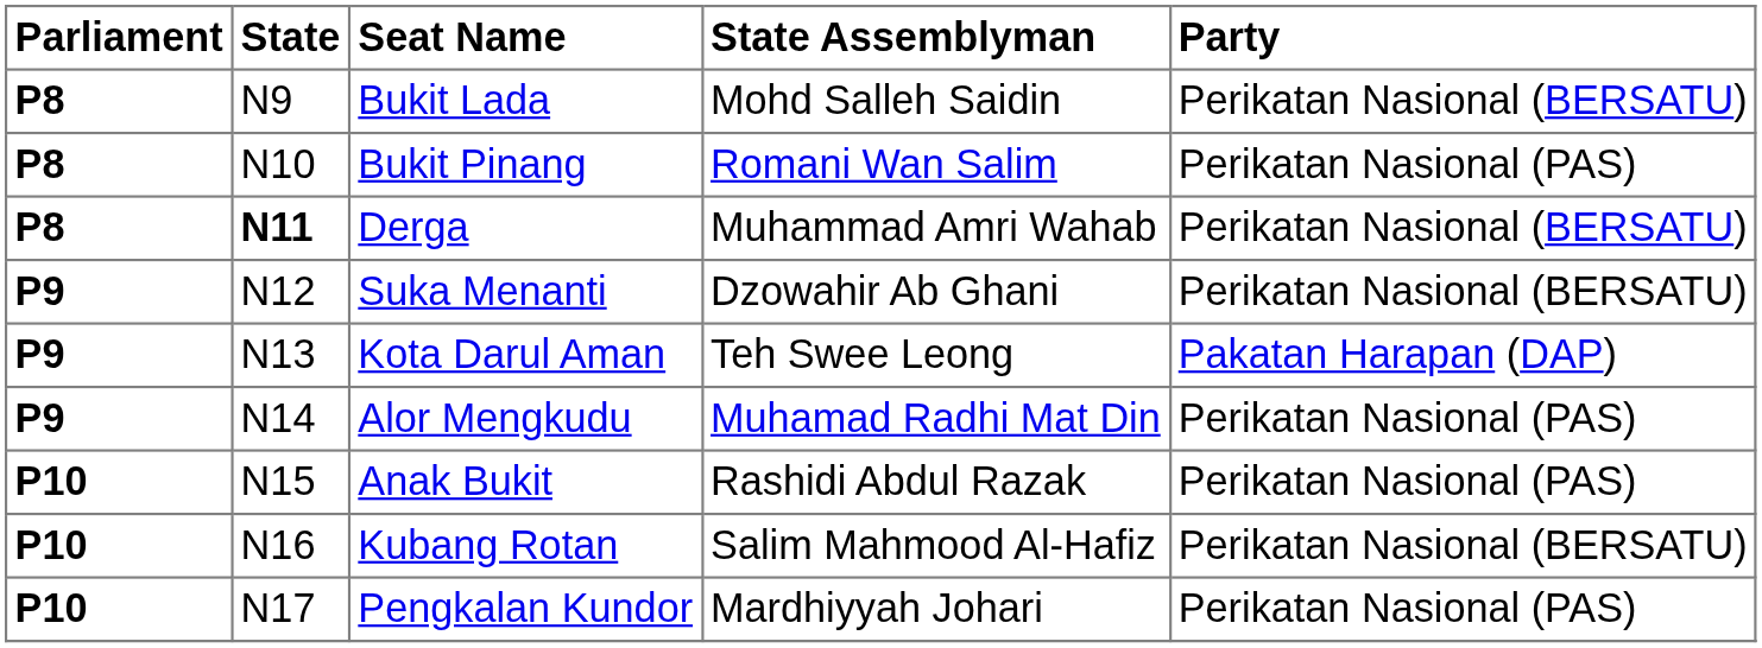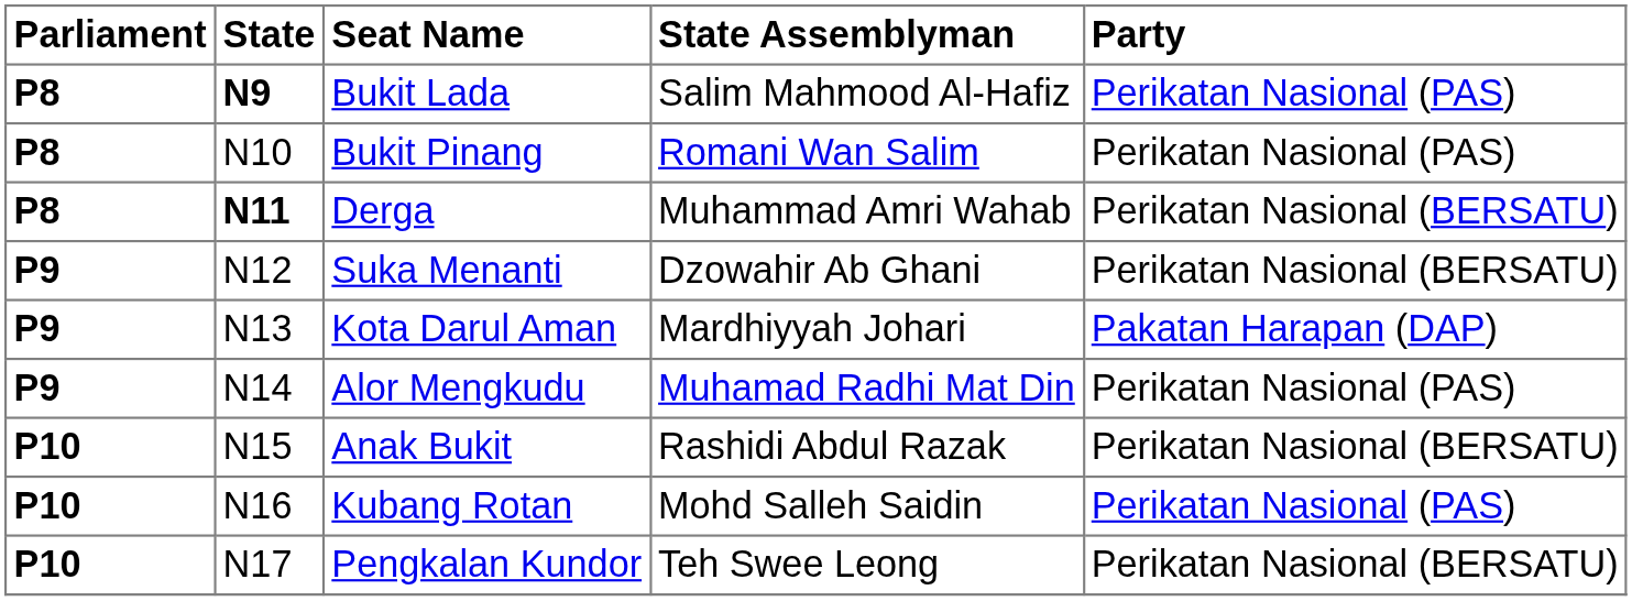Bukit Lada | State: normal -> bold
Bukit Lada | State Assemblyman: Mohd Salleh Saidin -> Salim Mahmood Al-Hafiz
Bukit Lada | Party: Perikatan Nasional (BERSATU) -> Perikatan Nasional (PAS)
Kota Darul Aman | State Assemblyman: Teh Swee Leong -> Mardhiyyah Johari
Anak Bukit | Party: Perikatan Nasional (PAS) -> Perikatan Nasional (BERSATU)
Kubang Rotan | State Assemblyman: Salim Mahmood Al-Hafiz -> Mohd Salleh Saidin
Kubang Rotan | Party: Perikatan Nasional (BERSATU) -> Perikatan Nasional (PAS)
Pengkalan Kundor | State Assemblyman: Mardhiyyah Johari -> Teh Swee Leong
Pengkalan Kundor | Party: Perikatan Nasional (PAS) -> Perikatan Nasional (BERSATU)
